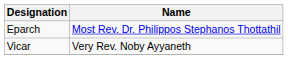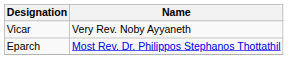rows swapped: Eparch <-> Vicar
